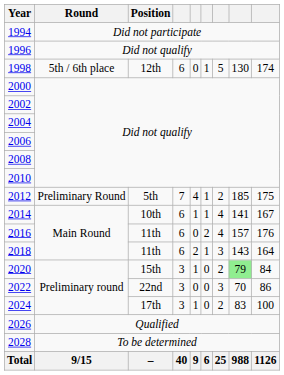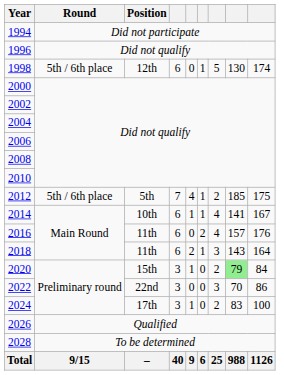2012 | Round: Preliminary Round -> 5th / 6th place
